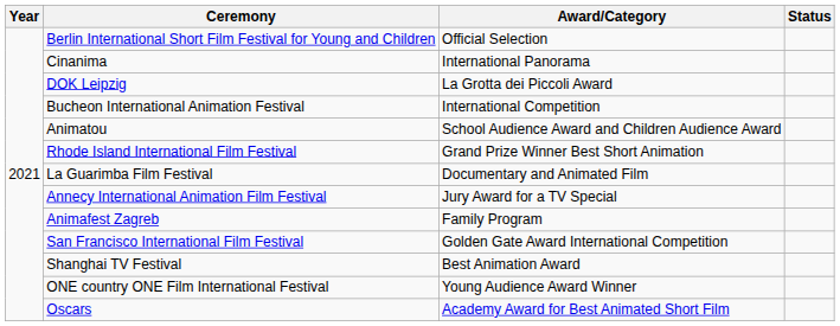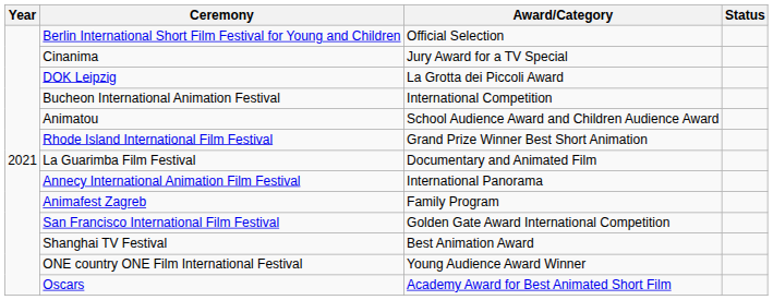Cinanima | Award/Category: International Panorama -> Jury Award for a TV Special
Annecy International Animation Film Festival | Award/Category: Jury Award for a TV Special -> International Panorama
